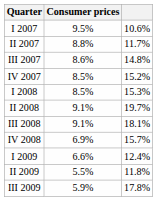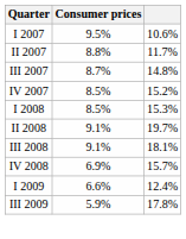III 2007 | Consumer prices: 8.6% -> 8.7%
- row: II 2009 | 5.5% | 11.8%
